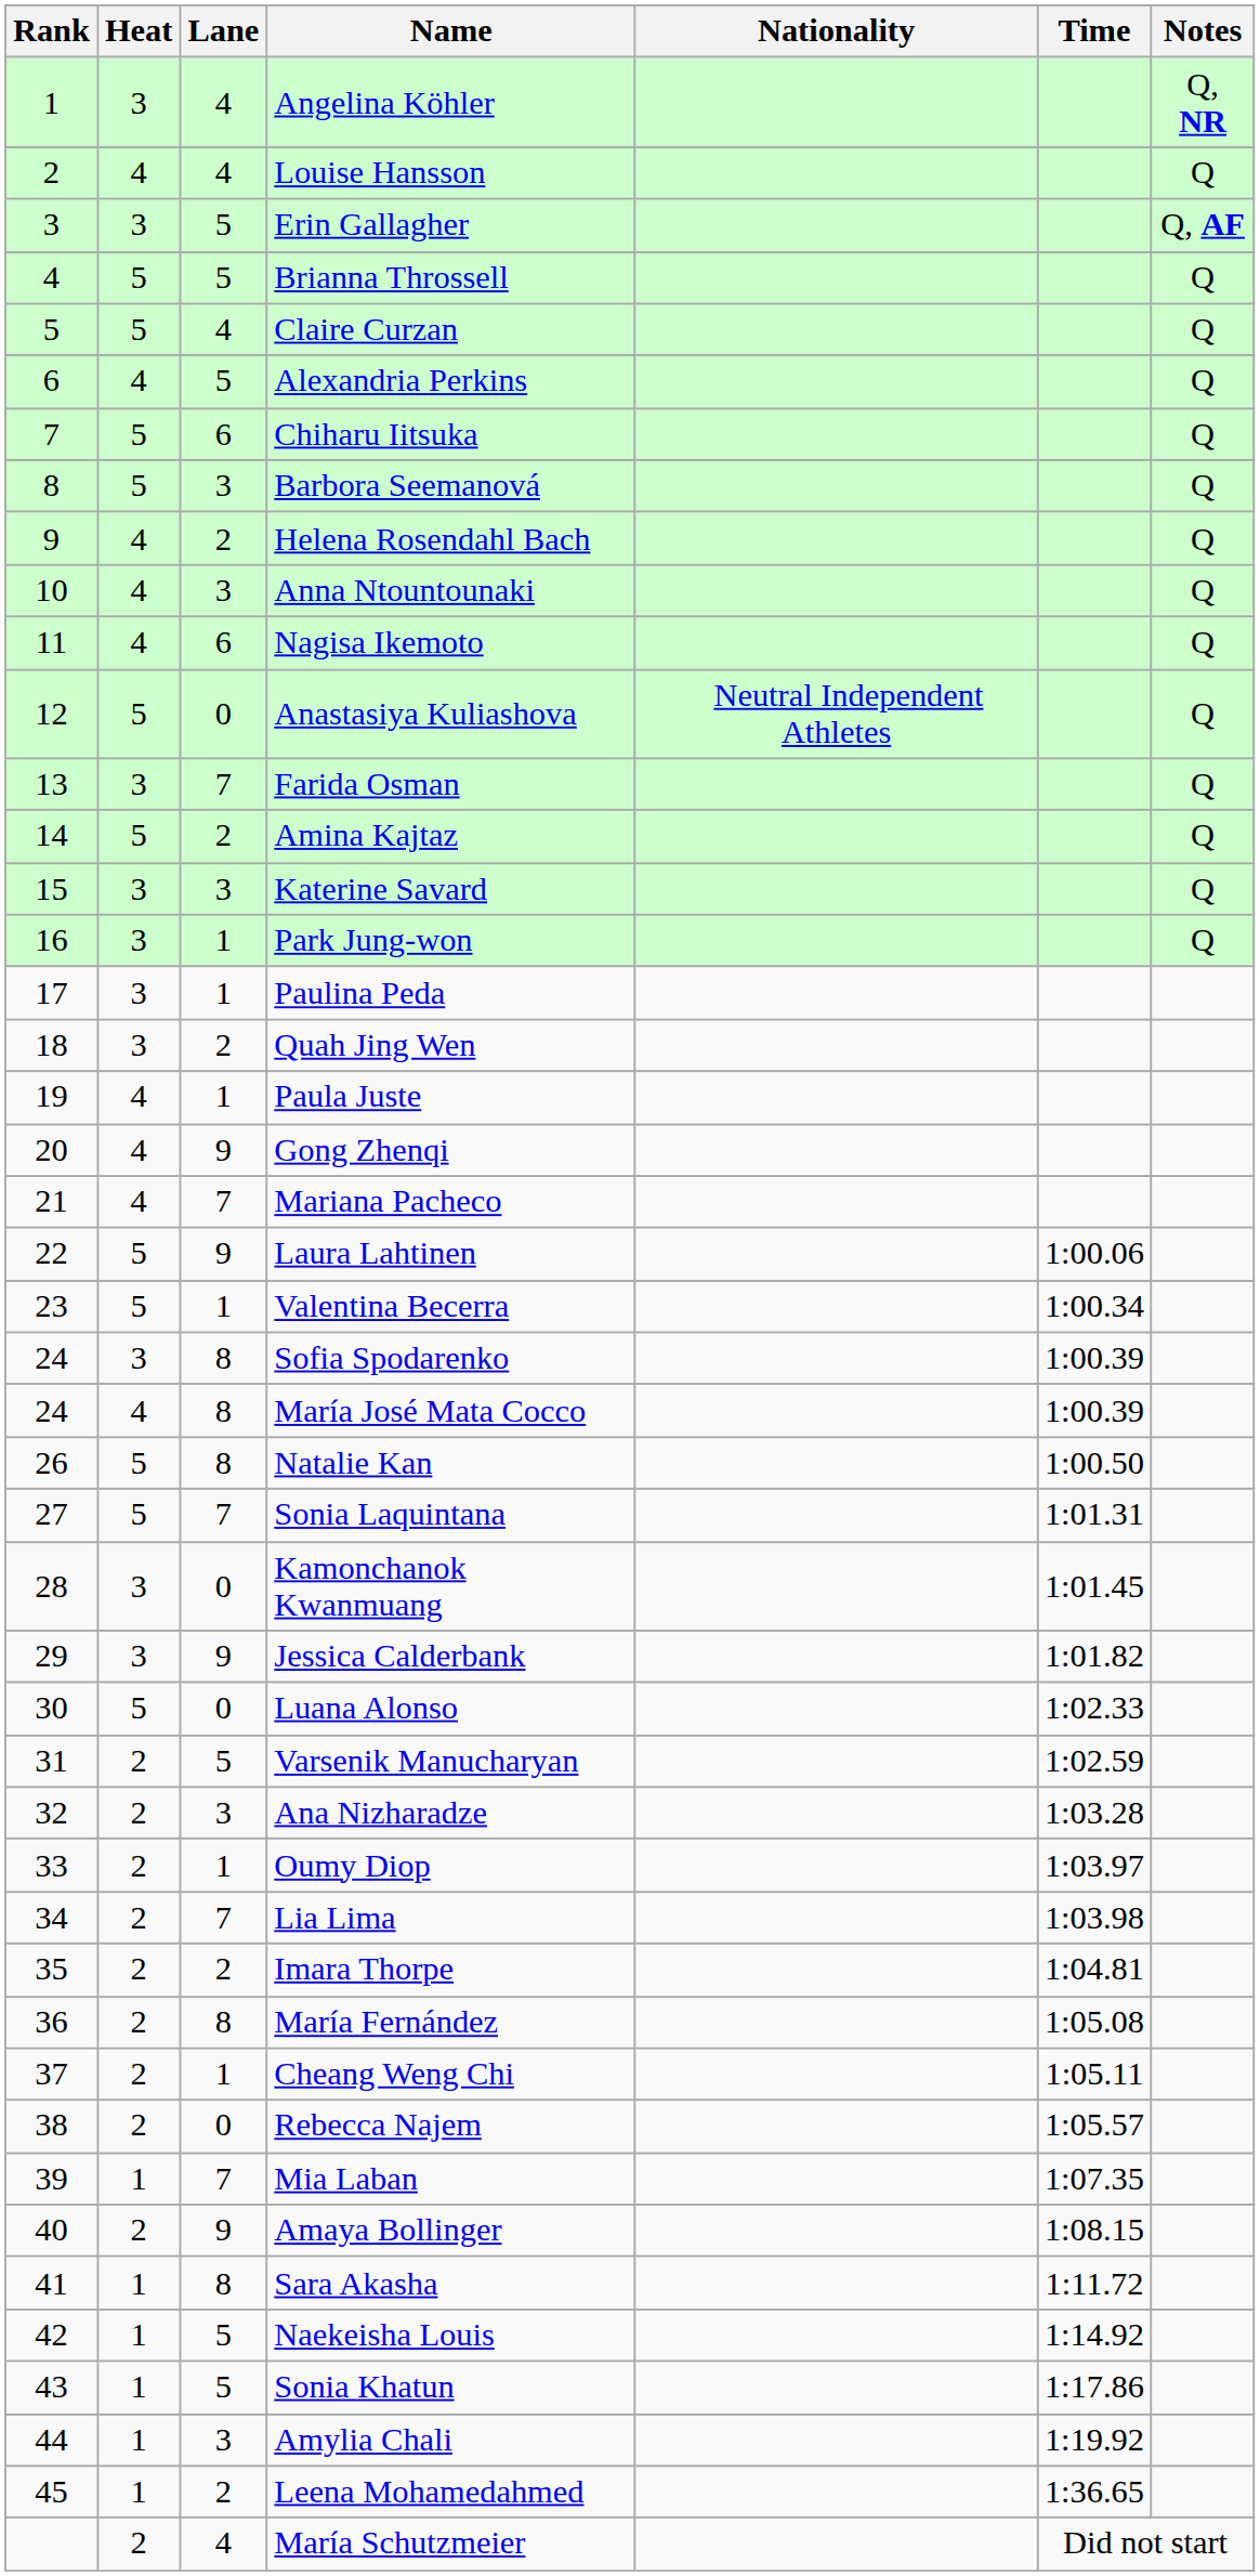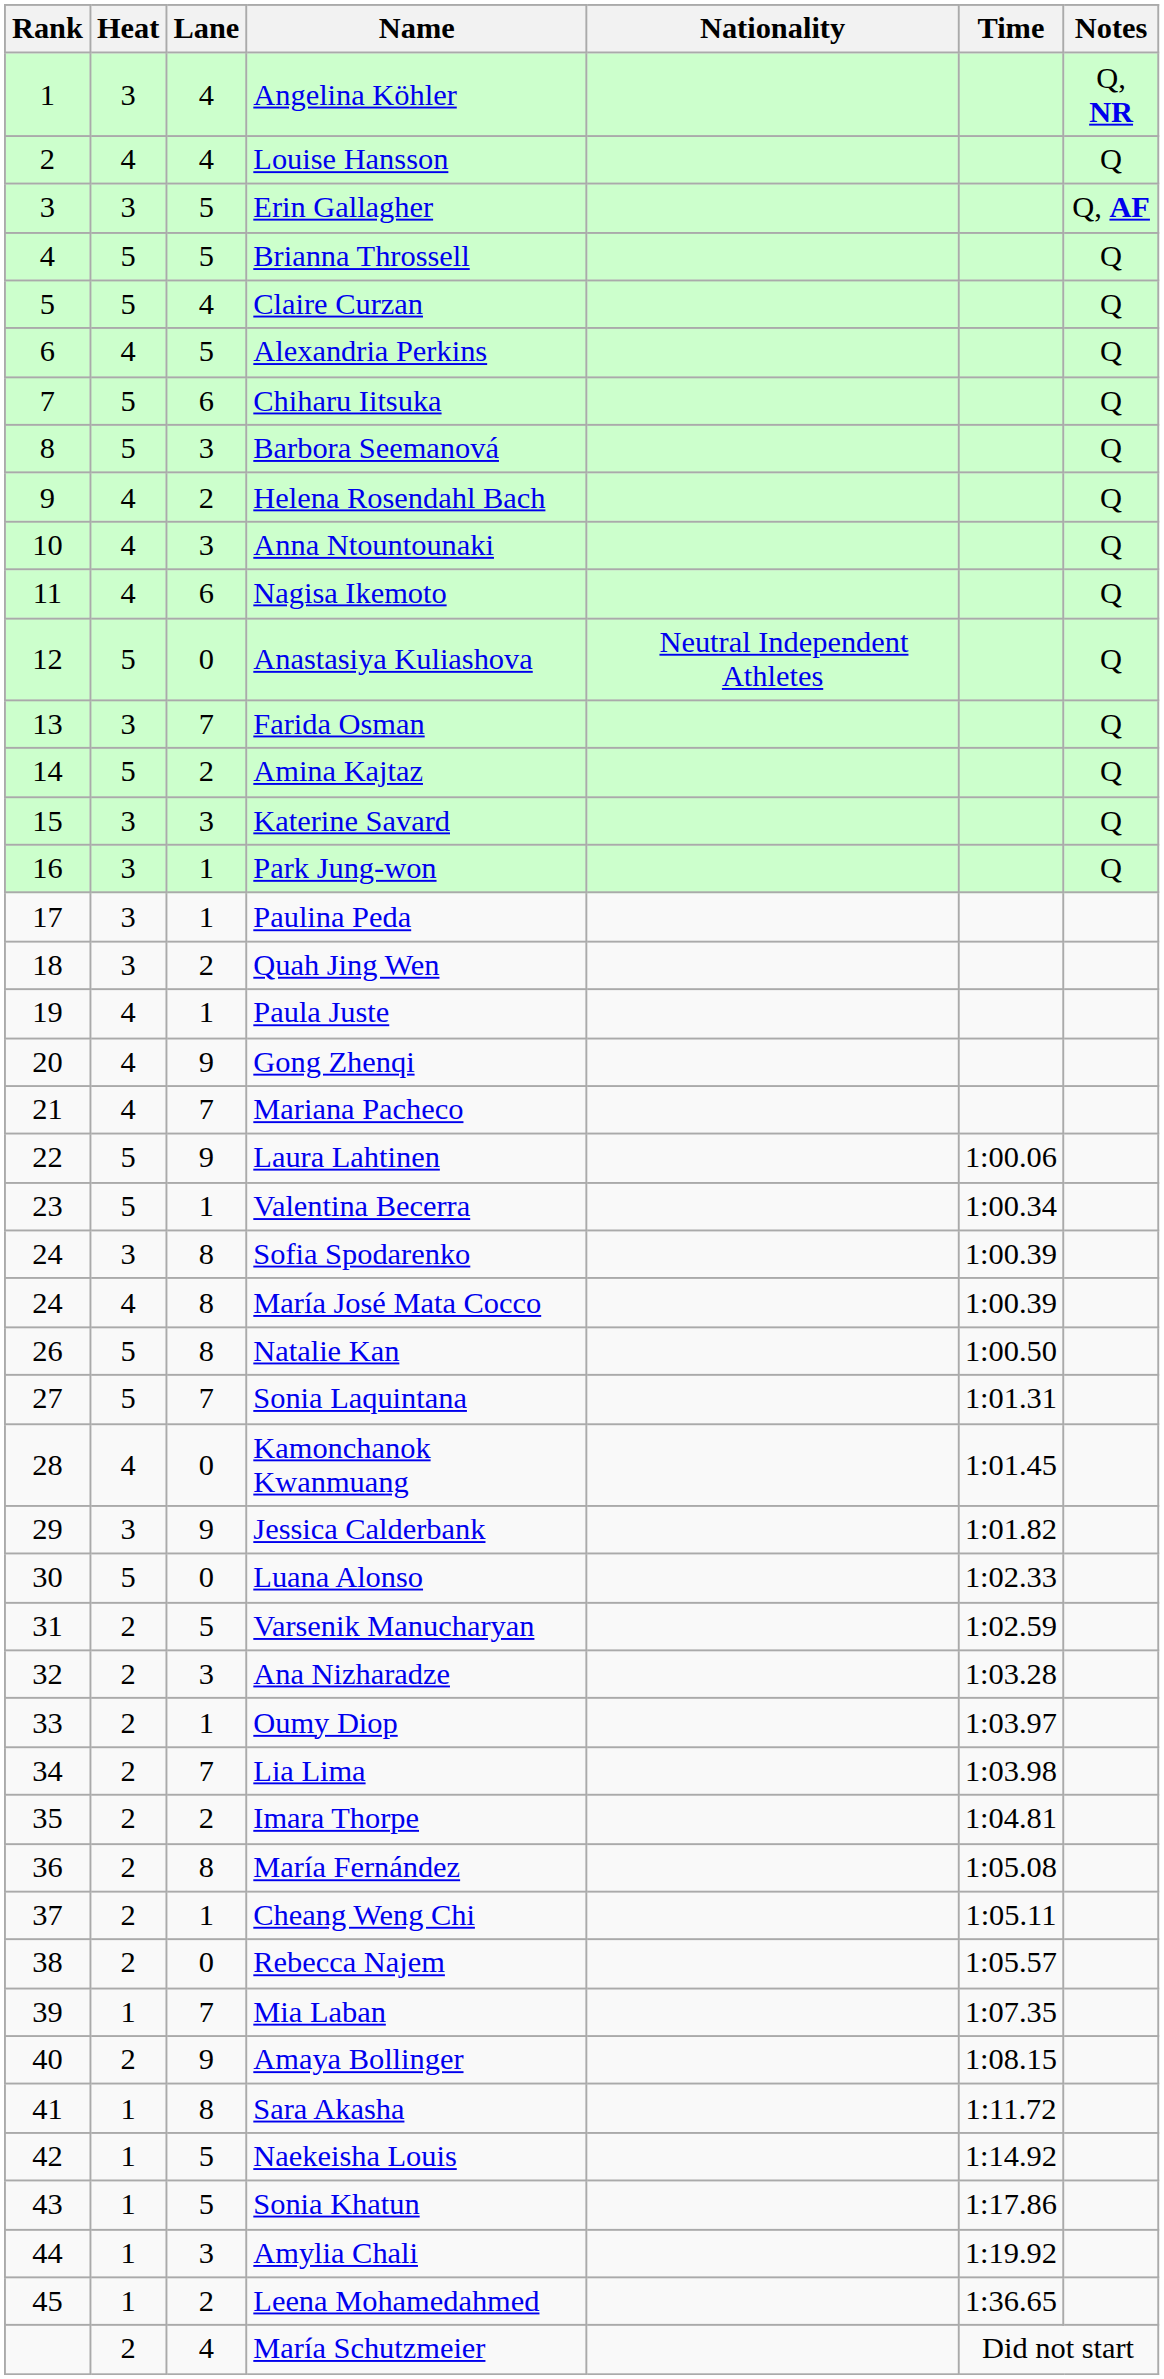Kamonchanok Kwanmuang | Heat: 3 -> 4
